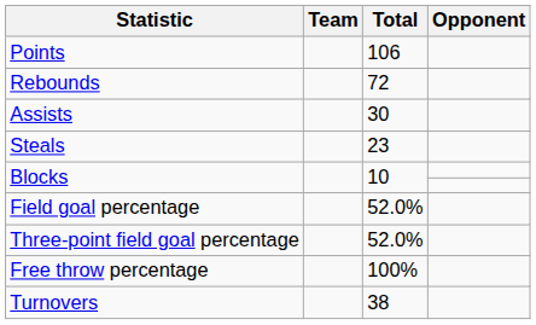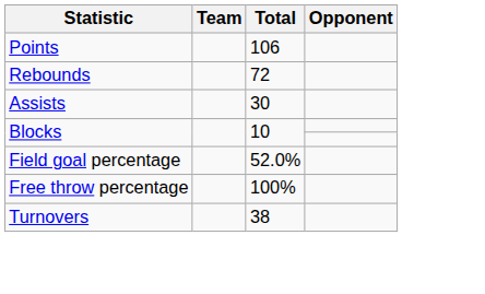- row: Steals | 23
- row: Three-point field goal percentage | 52.0%
